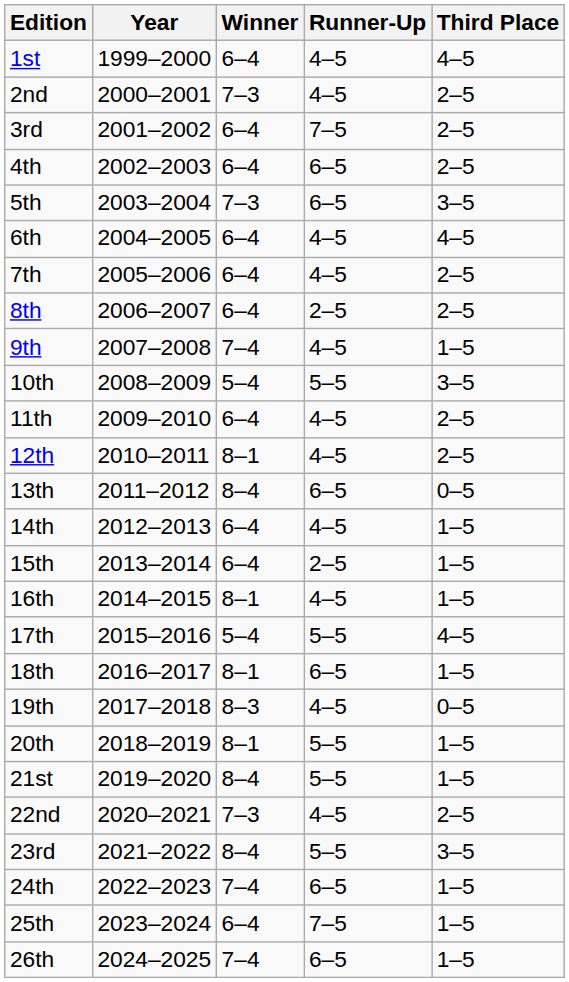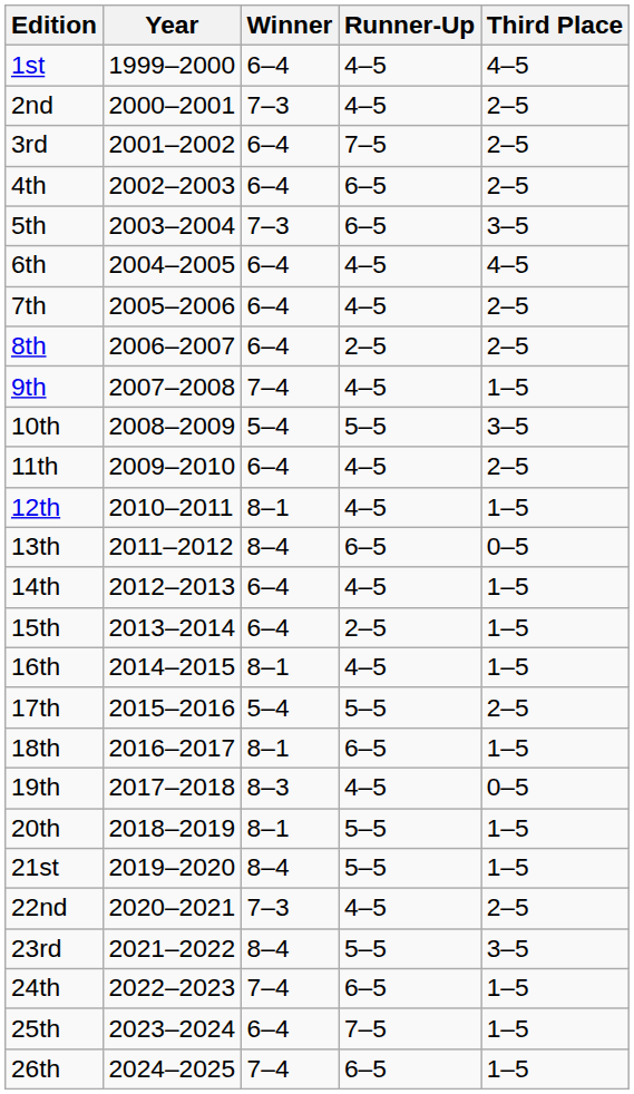12th | Third Place: 2–5 -> 1–5
17th | Third Place: 4–5 -> 2–5
